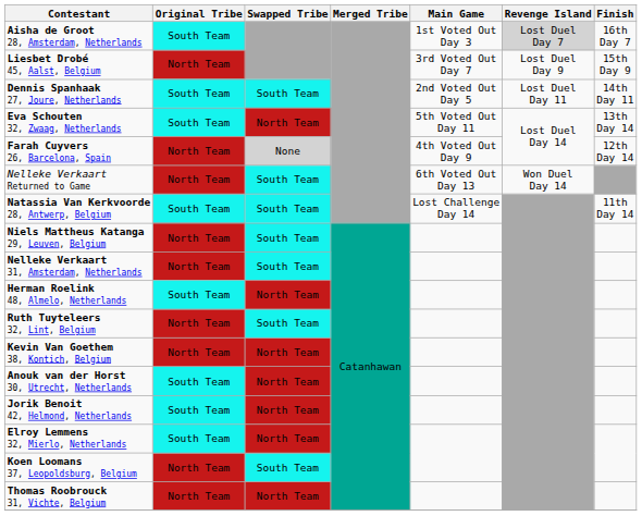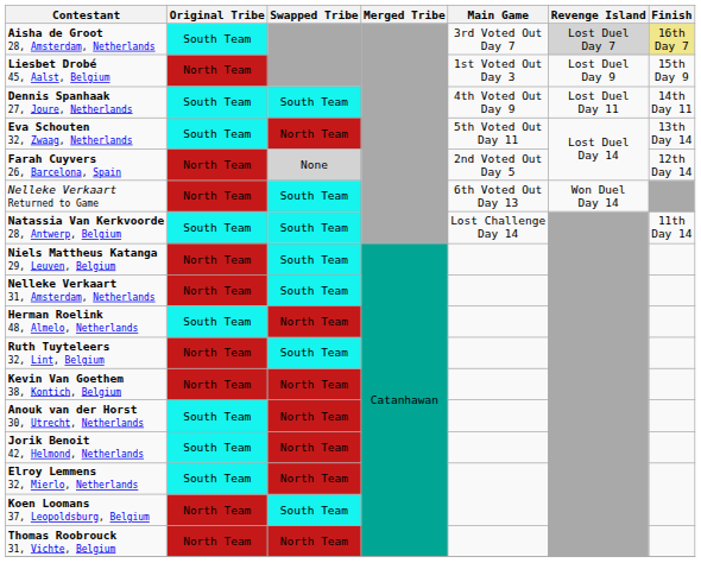Aisha de Groot 28, Amsterdam, Netherlands | Main Game: 1st Voted Out Day 3 -> 3rd Voted Out Day 7
Aisha de Groot 28, Amsterdam, Netherlands | Finish: no background -> khaki background
Liesbet Drobé 45, Aalst, Belgium | Main Game: 3rd Voted Out Day 7 -> 1st Voted Out Day 3
Dennis Spanhaak 27, Joure, Netherlands | Main Game: 2nd Voted Out Day 5 -> 4th Voted Out Day 9
Farah Cuyvers 26, Barcelona, Spain | Main Game: 4th Voted Out Day 9 -> 2nd Voted Out Day 5
